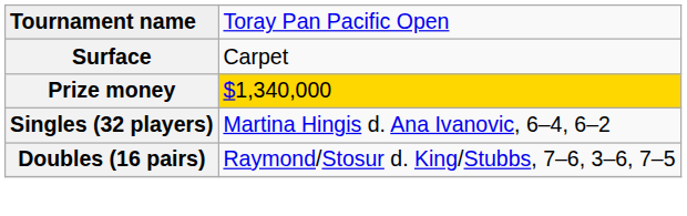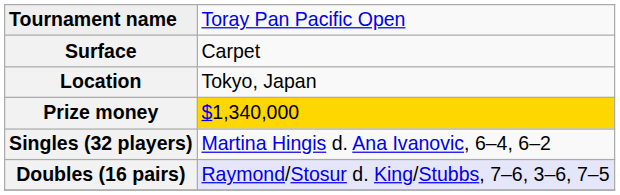+ row: Location | Tokyo, Japan
Doubles (16 pairs) | column 2: no background -> lavender background
